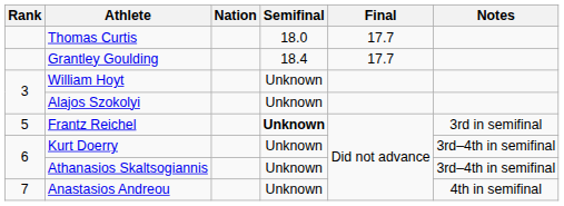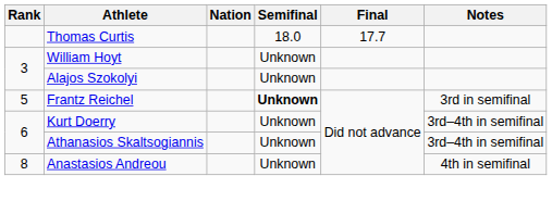- row: Grantley Goulding | 18.4 | 17.7
Anastasios Andreou | Rank: 7 -> 8
